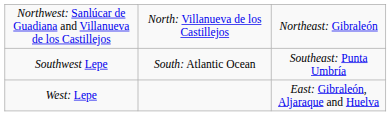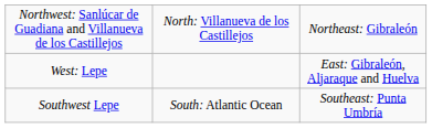rows swapped: West: Lepe <-> Southwest Lepe
